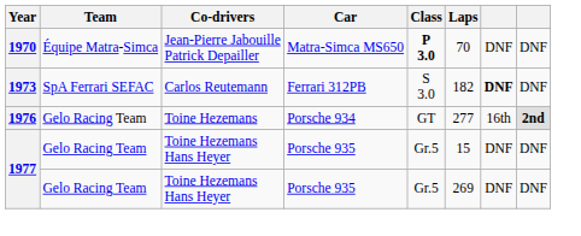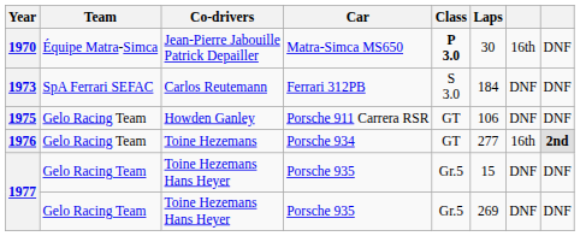1970 | Laps: 70 -> 30
1970 | column 7: DNF -> 16th
1973 | Laps: 182 -> 184
1973 | column 7: bold -> normal
+ row: 1975 | Gelo Racing Team | Howden Ganley | Porsche 911 Carrera RSR | GT | 106 | DNF | DNF
